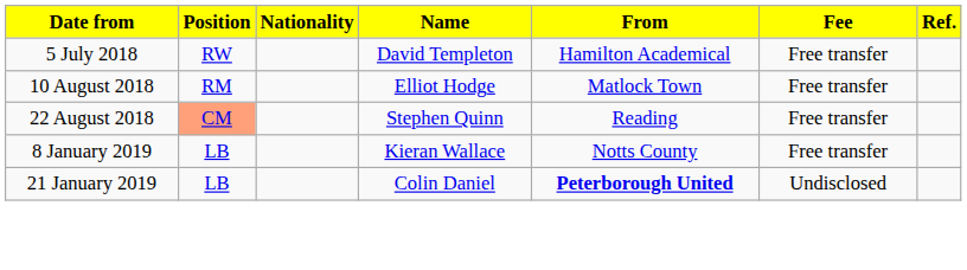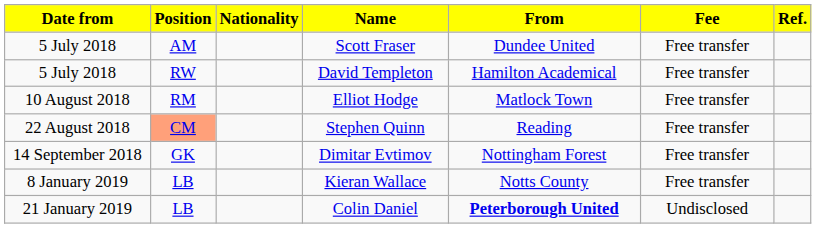+ row: 5 July 2018 | AM | Scott Fraser | Dundee United | Free transfer
+ row: 14 September 2018 | GK | Dimitar Evtimov | Nottingham Forest | Free transfer
